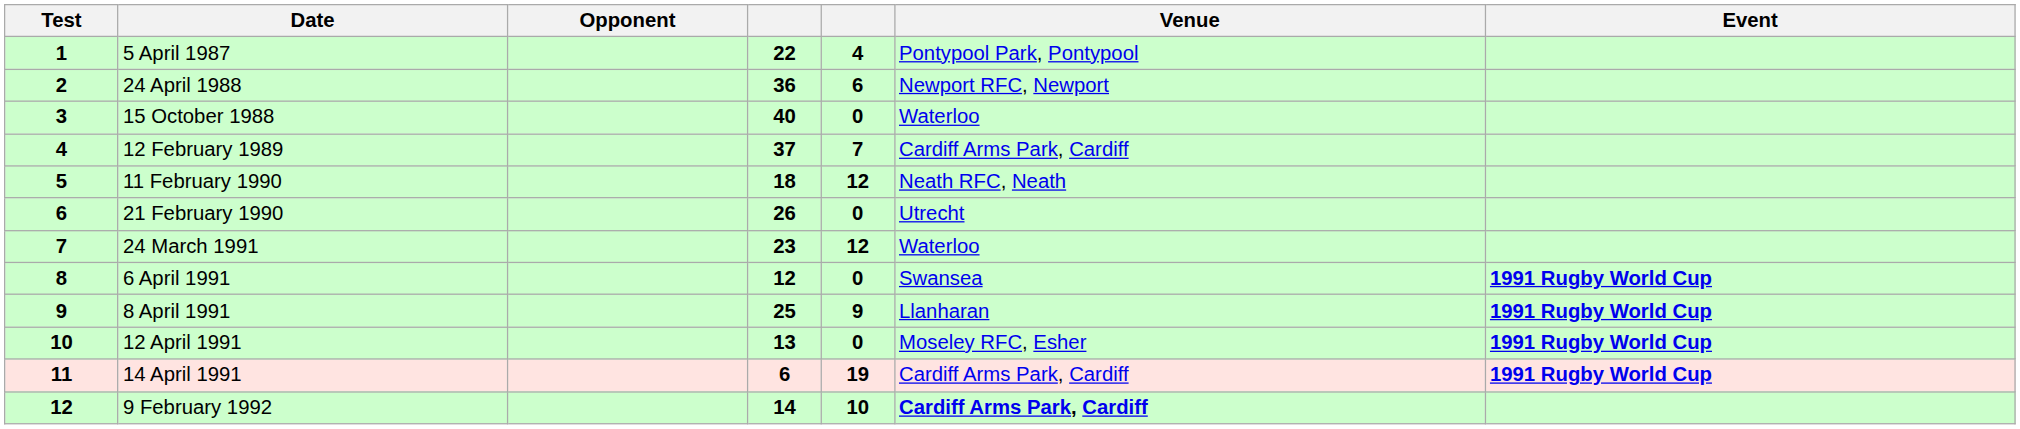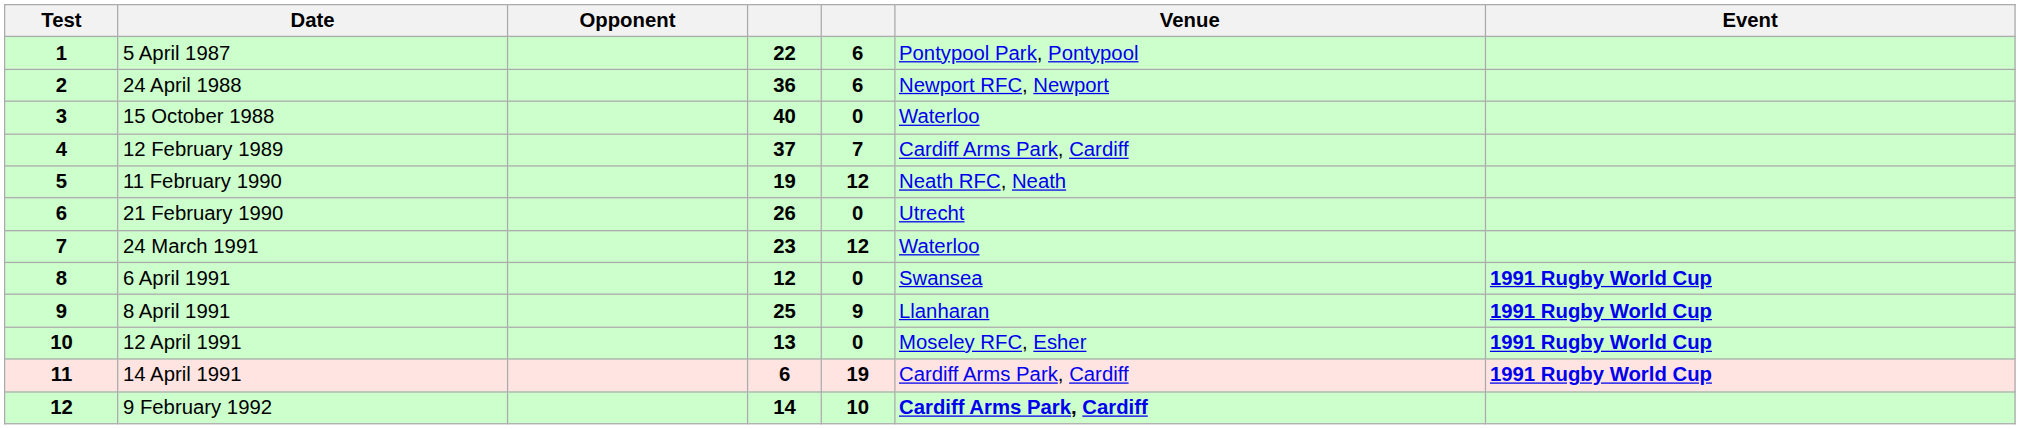5 April 1987 | column 5: 4 -> 6
11 February 1990 | column 4: 18 -> 19
